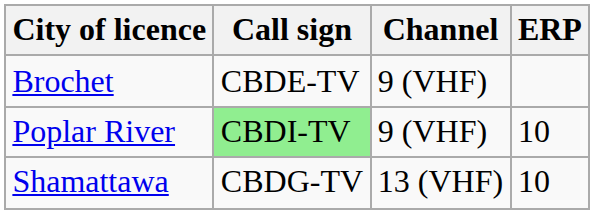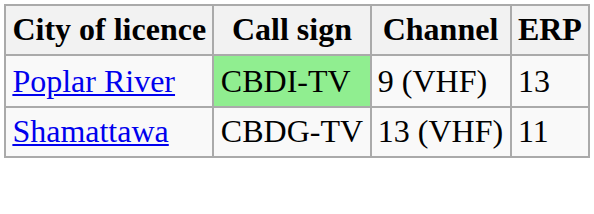- row: Brochet | CBDE-TV | 9 (VHF)
Poplar River | ERP: 10 -> 13
Shamattawa | ERP: 10 -> 11
